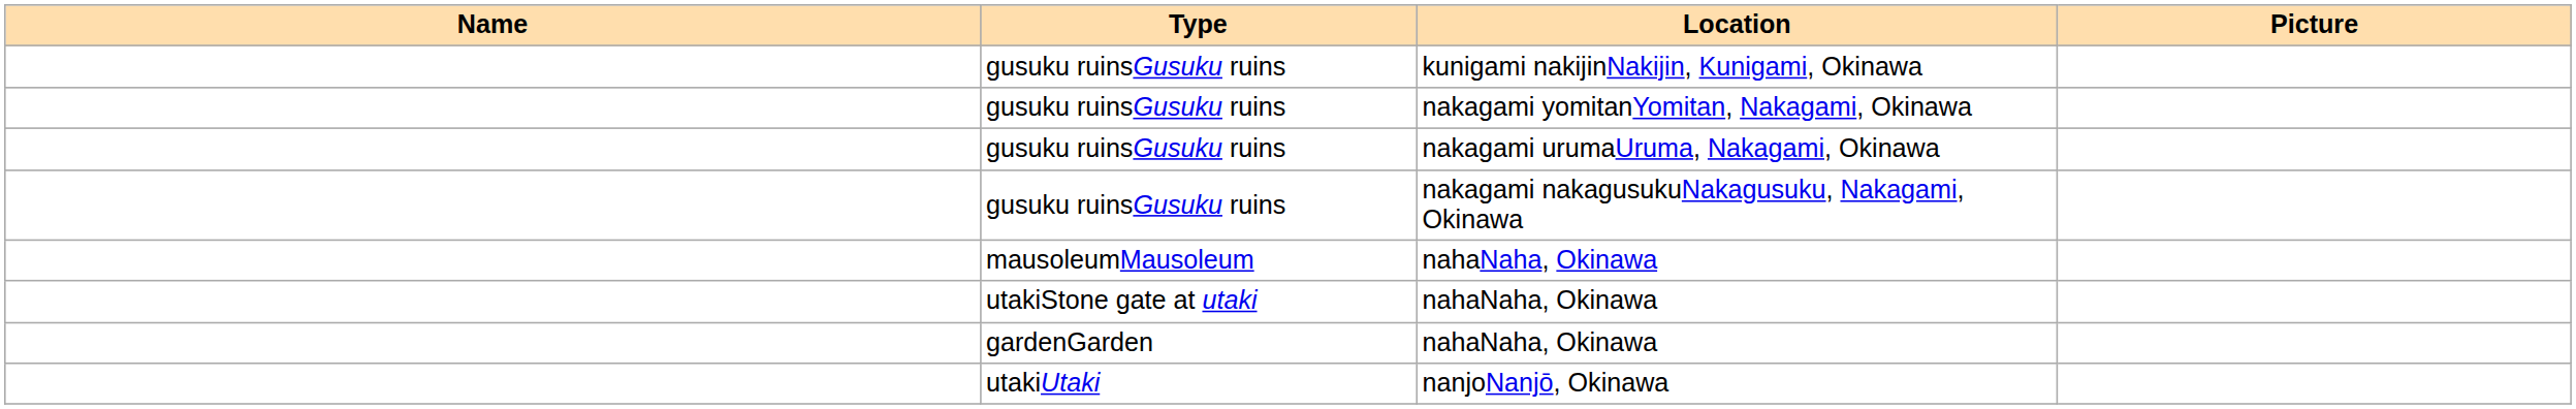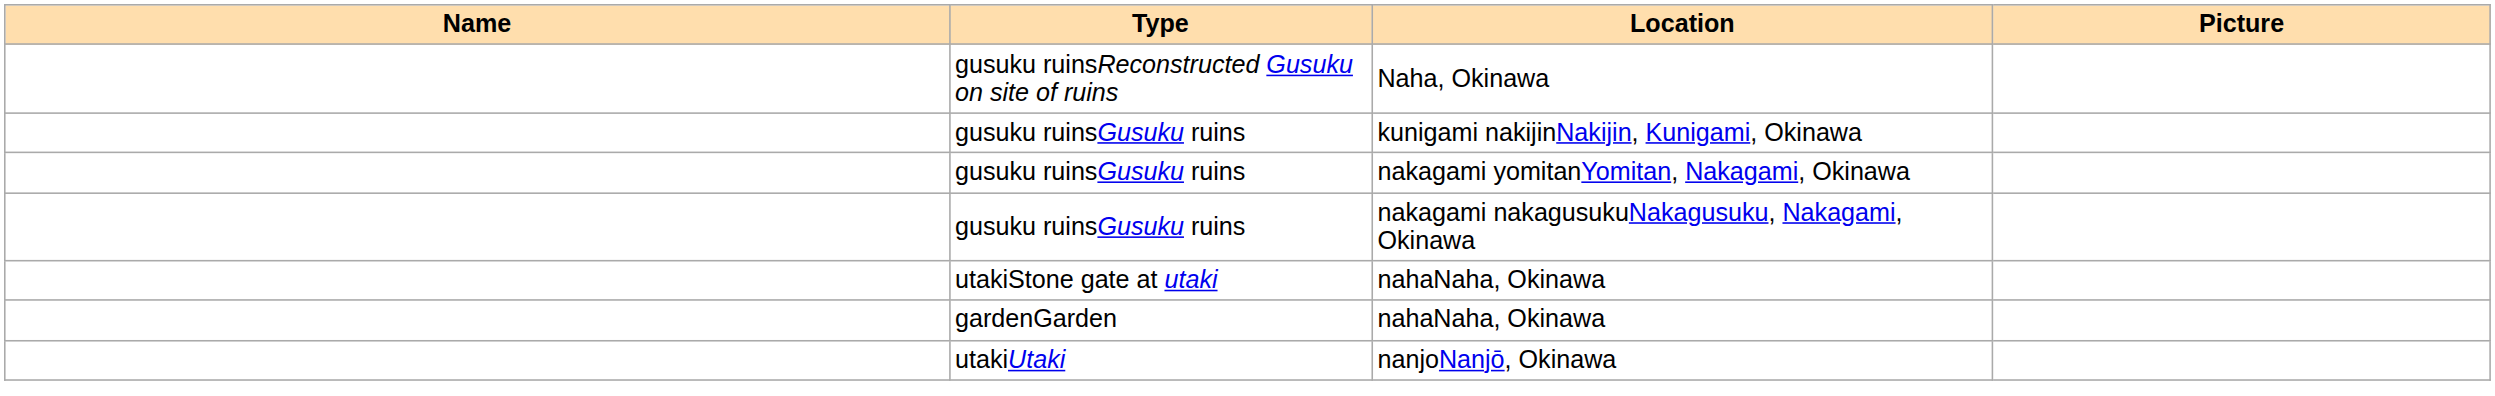+ row: gusuku ruinsReconstructed Gusuku on site of ruins | Naha, Okinawa
- row: gusuku ruinsGusuku ruins | nakagami urumaUruma, Nakagami, Okinawa
- row: mausoleumMausoleum | nahaNaha, Okinawa
